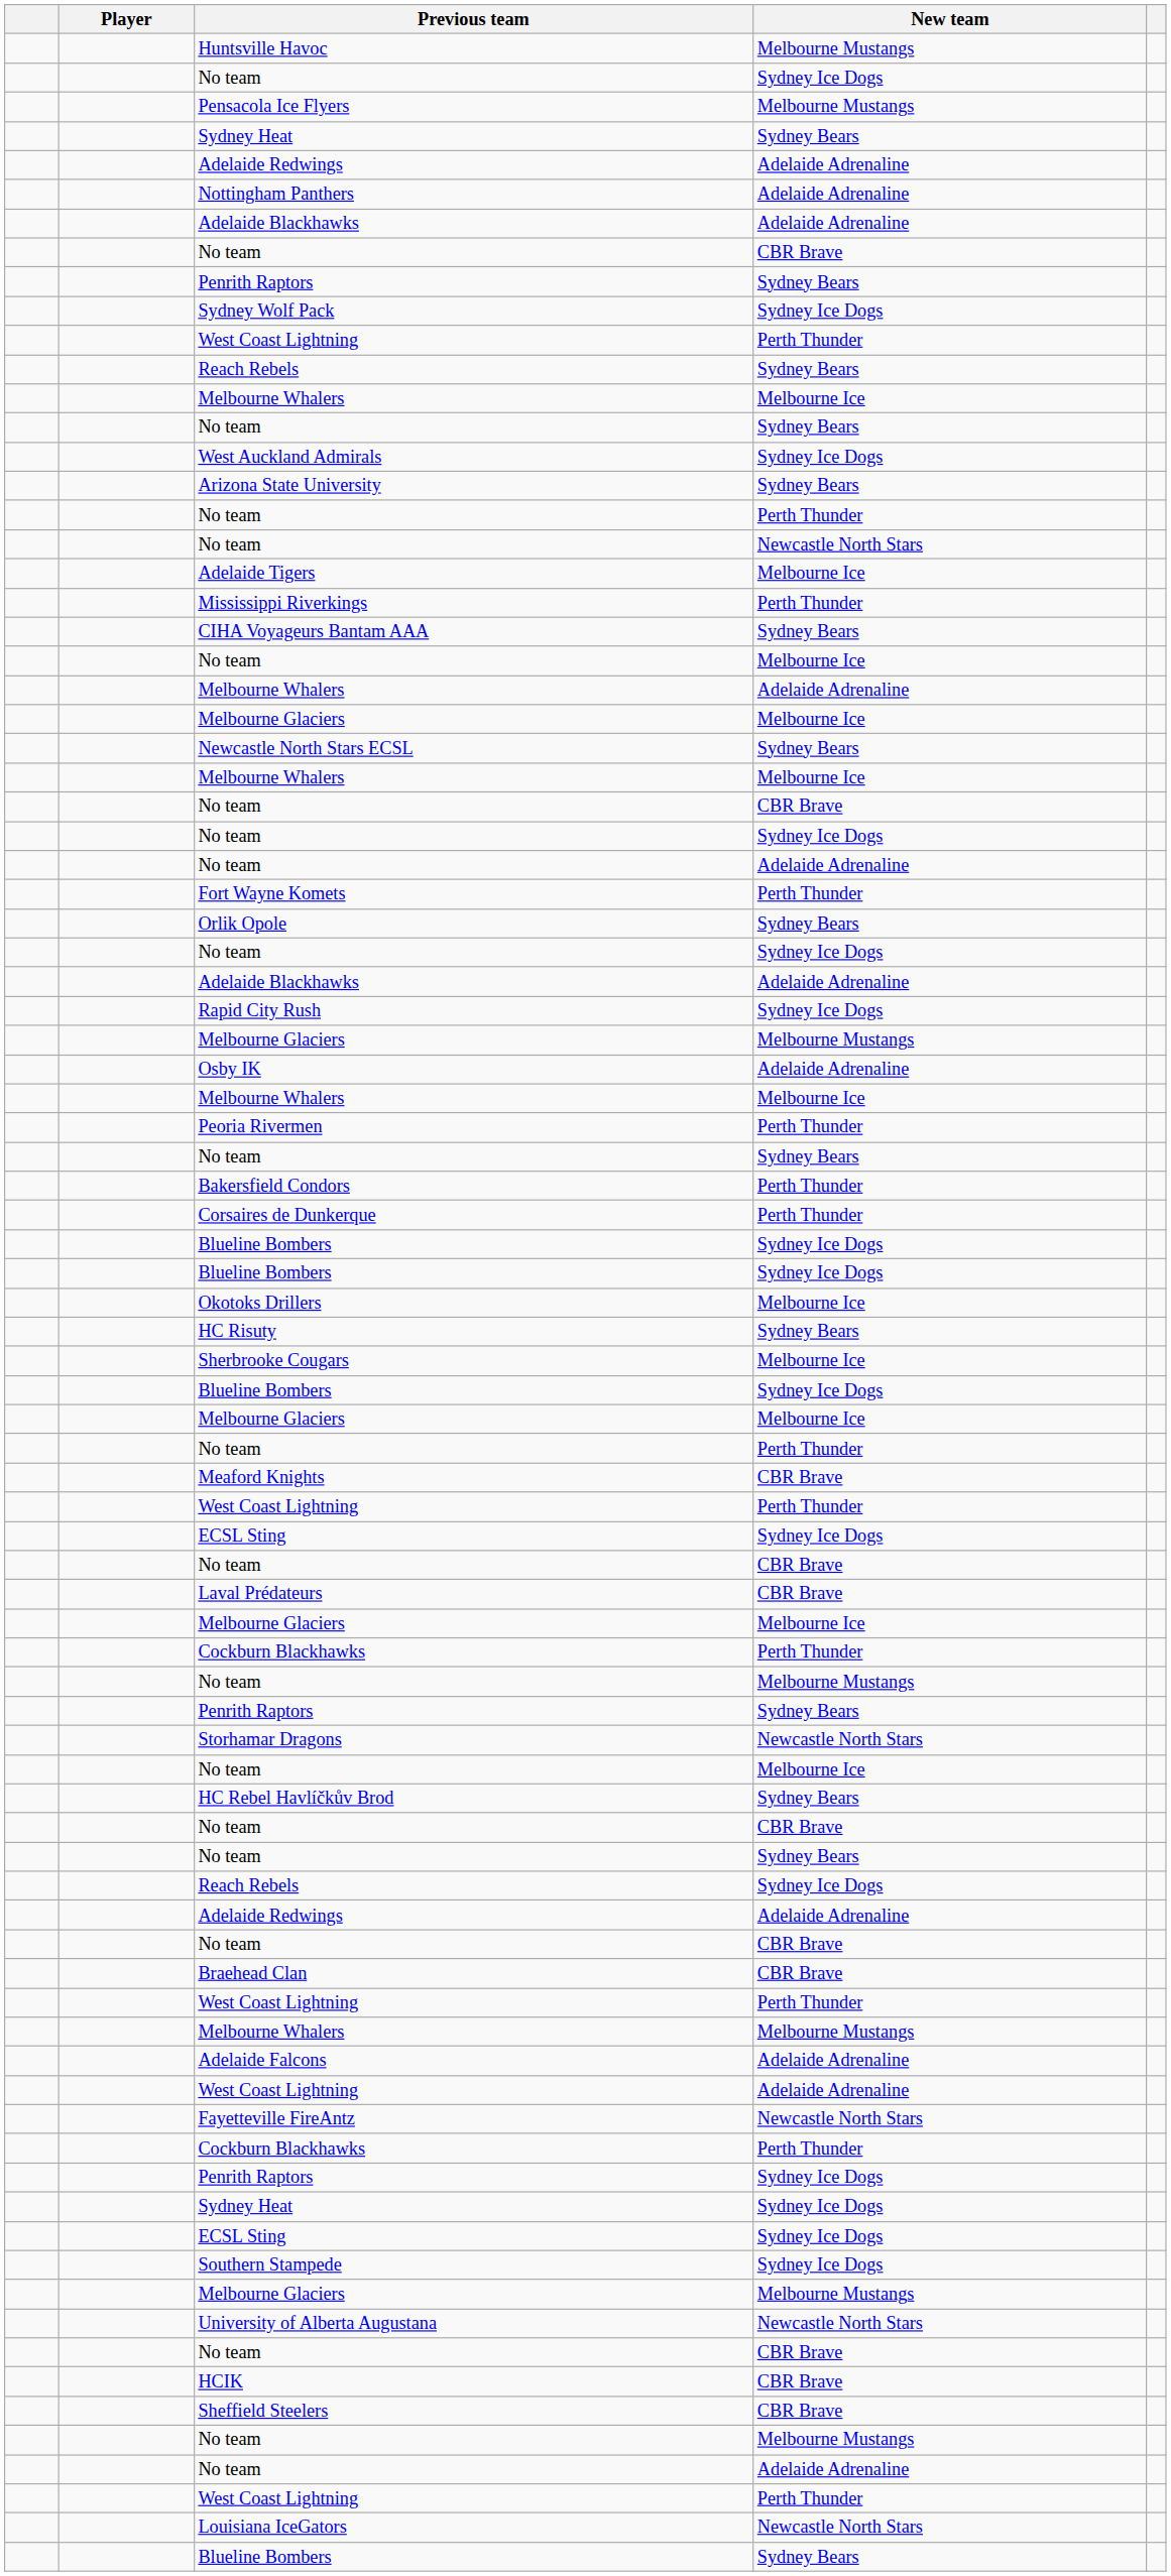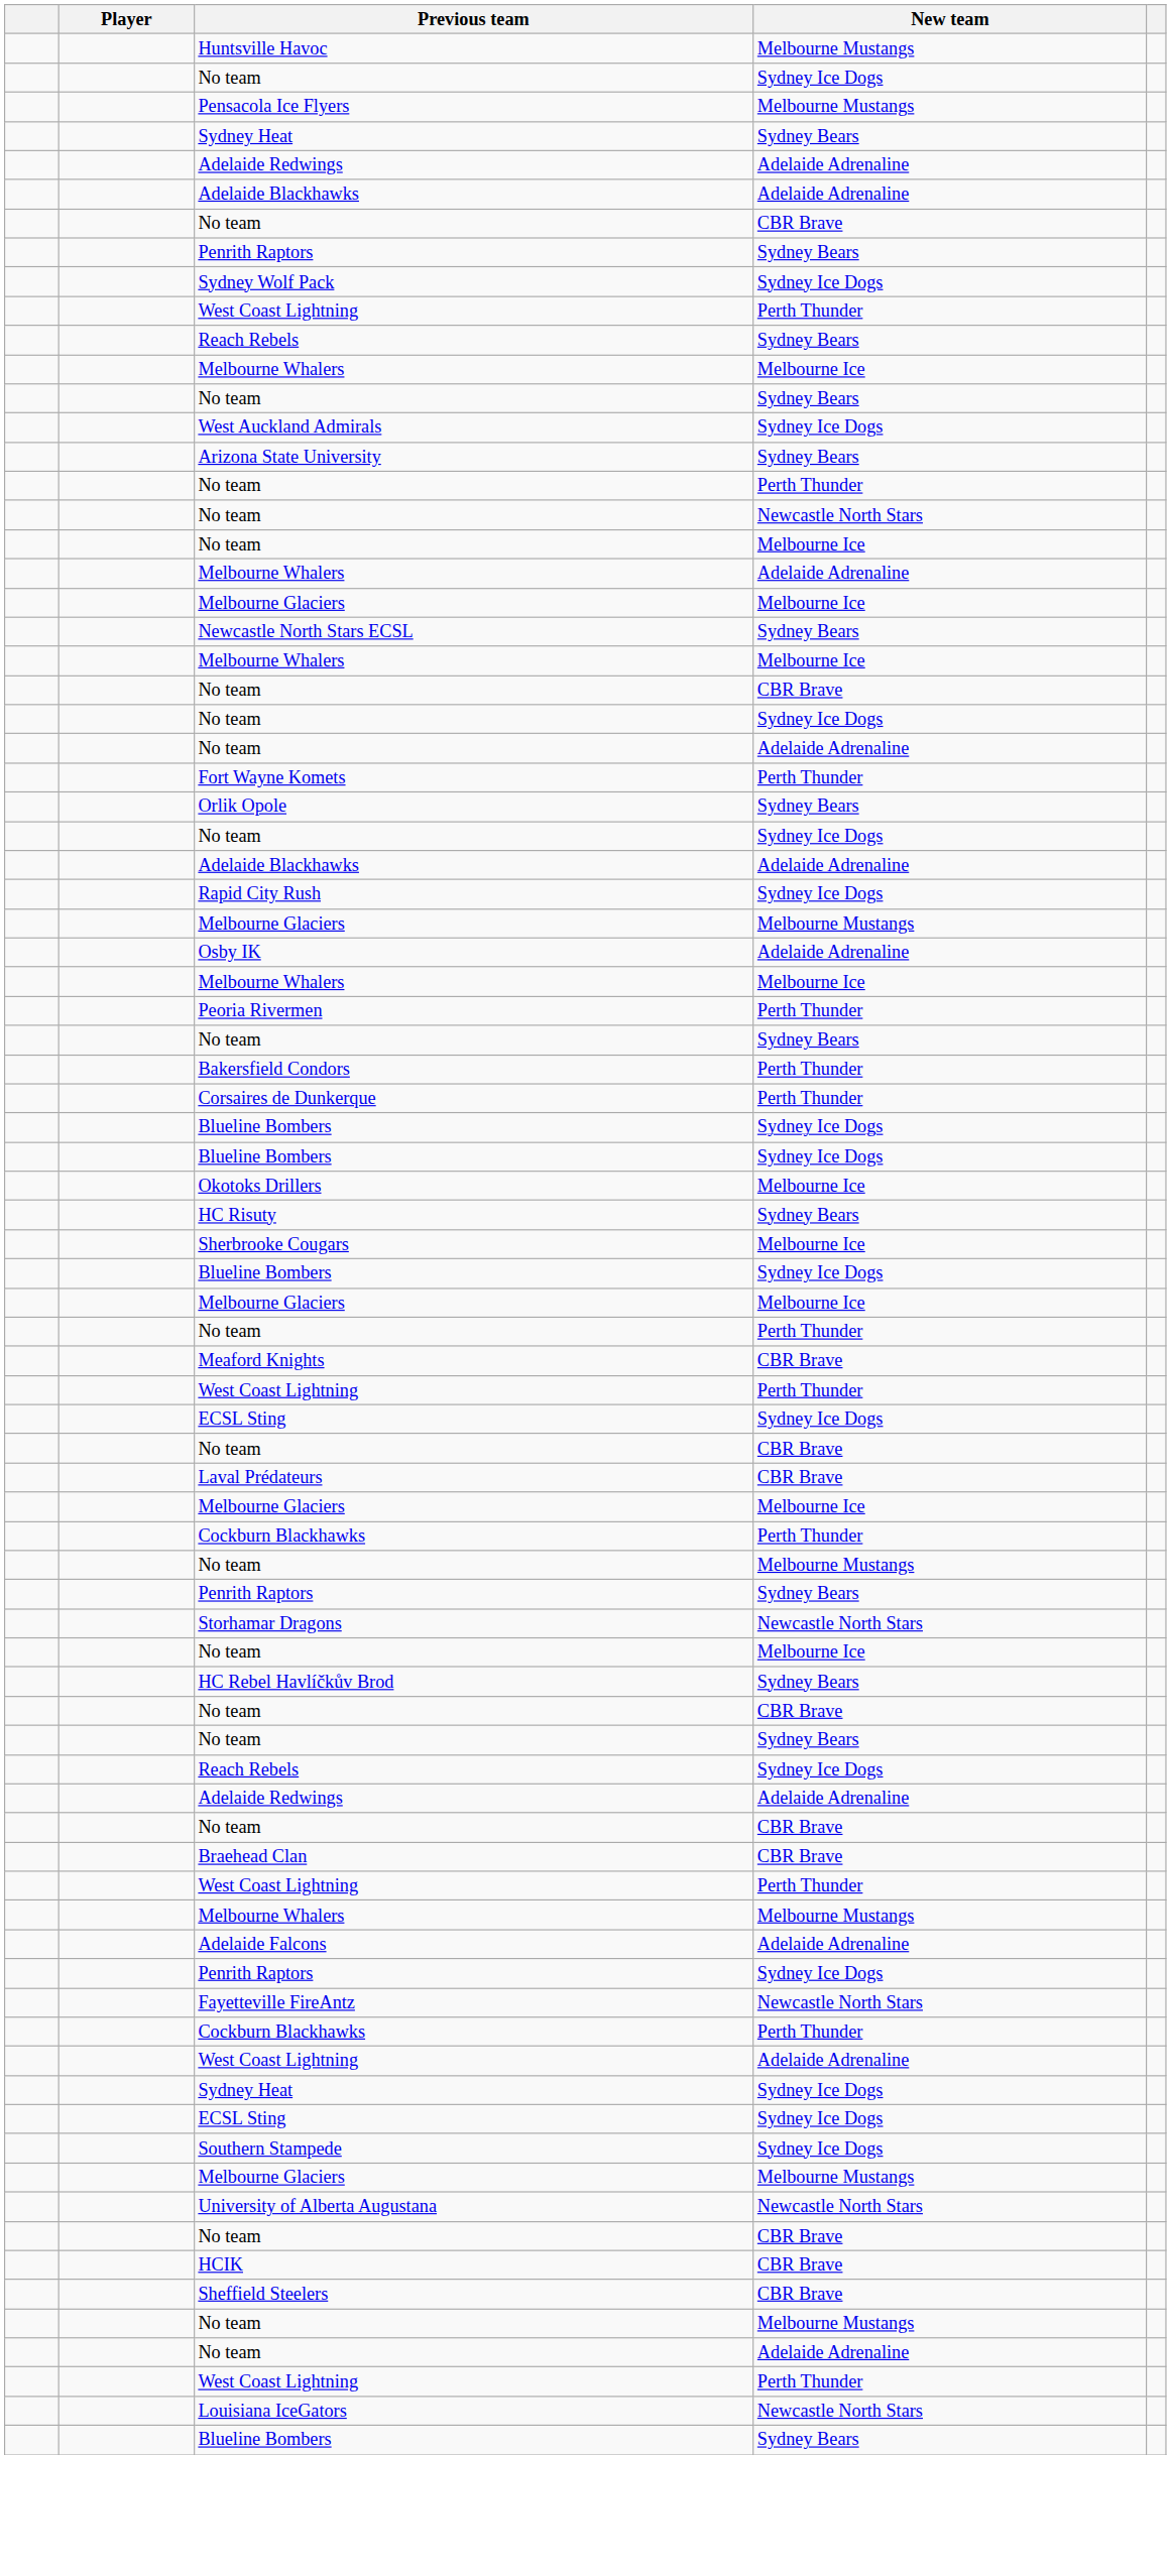- row: Nottingham Panthers | Adelaide Adrenaline
- row: Adelaide Tigers | Melbourne Ice
- row: Mississippi Riverkings | Perth Thunder
- row: CIHA Voyageurs Bantam AAA | Sydney Bears
rows swapped: Penrith Raptors / Sydney Ice Dogs <-> West Coast Lightning / Adelaide Adrenaline
